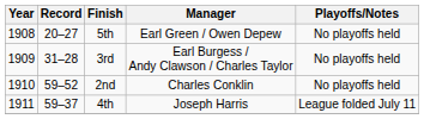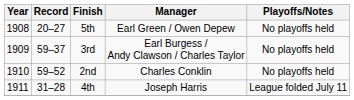3rd | Record: 31–28 -> 59–37
4th | Record: 59–37 -> 31–28
